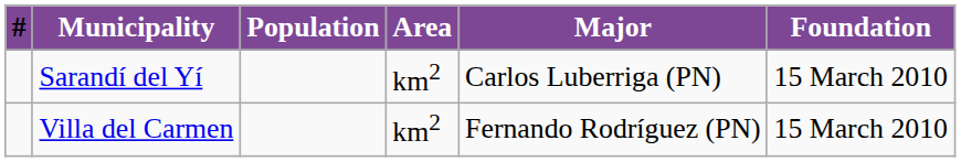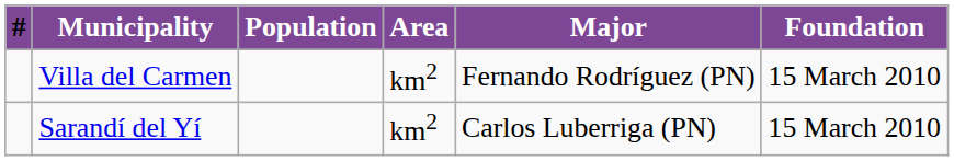rows swapped: Sarandí del Yí <-> Villa del Carmen
